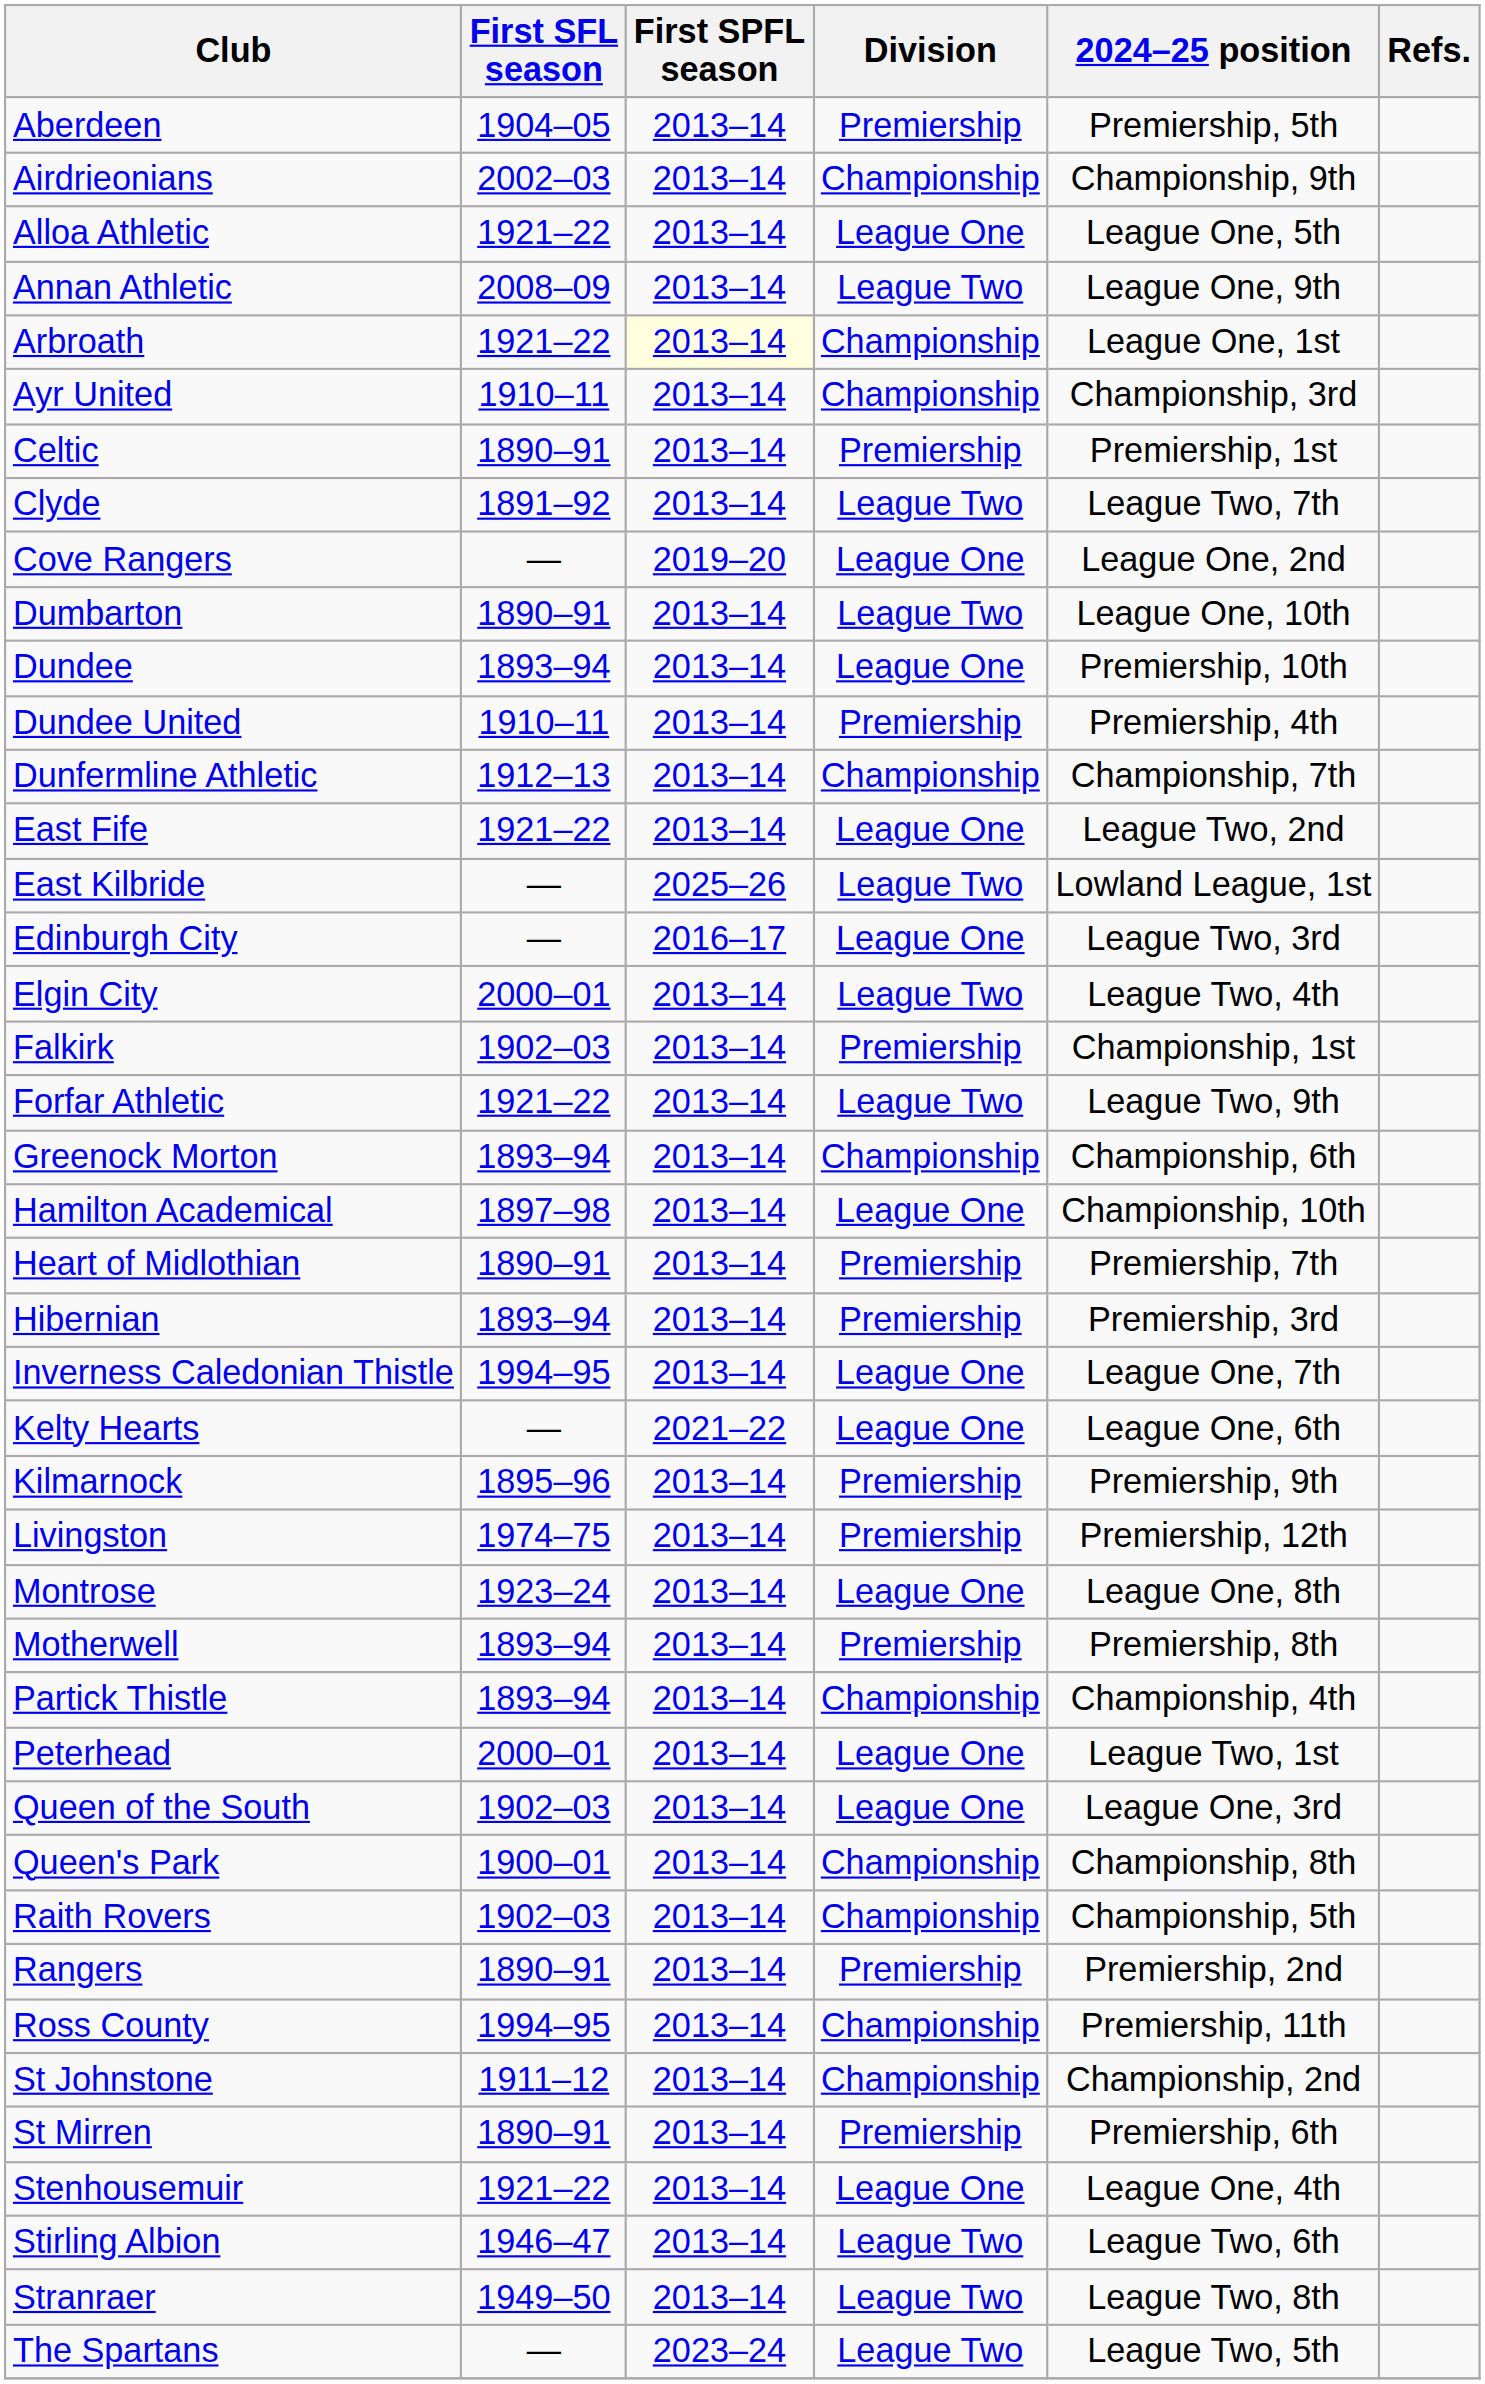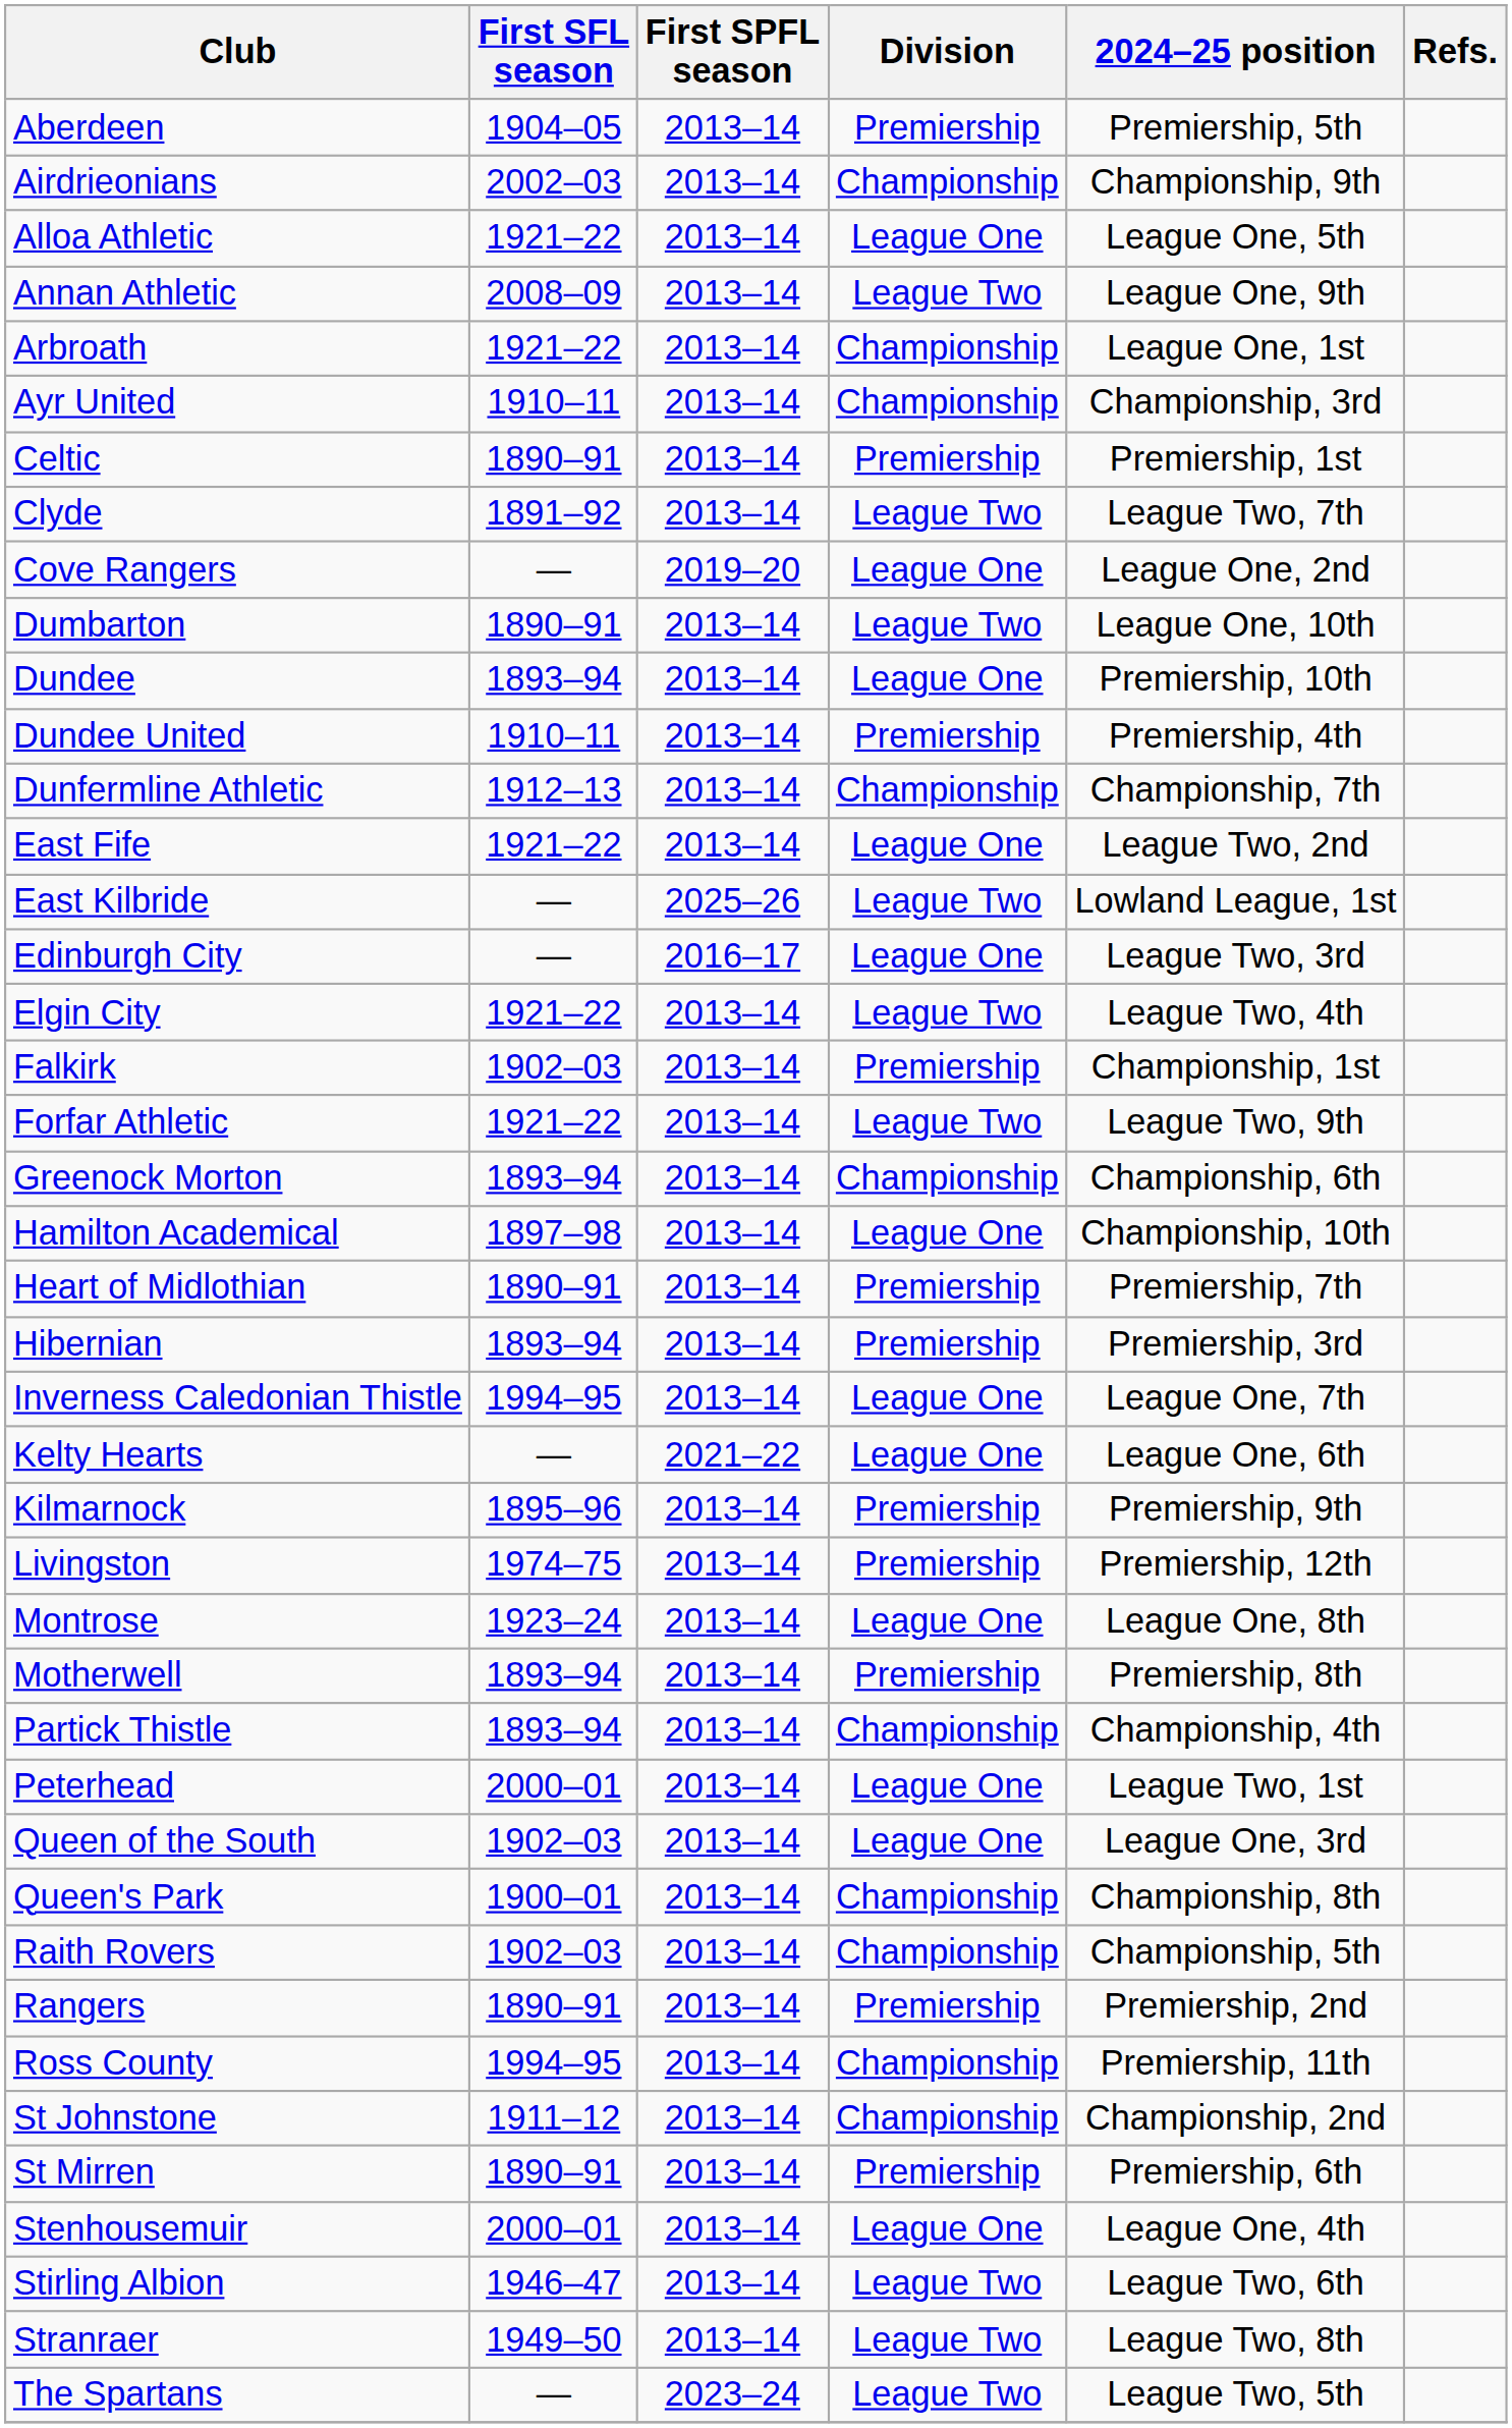Arbroath | First SPFL season: lightyellow background -> no background
Elgin City | First SFL season: 2000–01 -> 1921–22
Stenhousemuir | First SFL season: 1921–22 -> 2000–01
